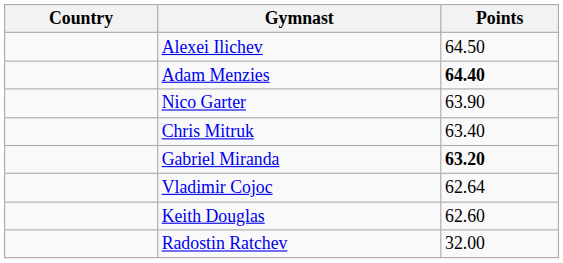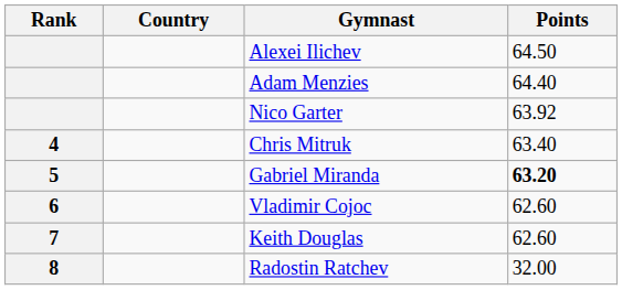+ column: Rank | 4 | 5 | 6 | 7 | 8
Adam Menzies | Points: bold -> normal
Nico Garter | Points: 63.90 -> 63.92
Vladimir Cojoc | Points: 62.64 -> 62.60
